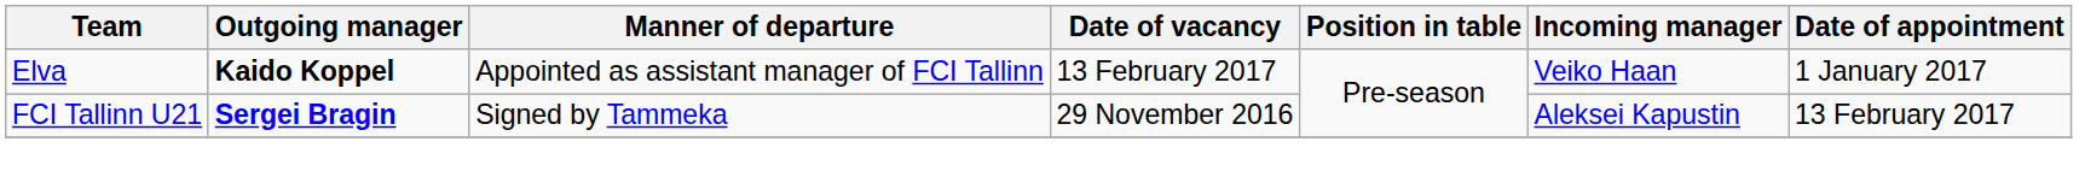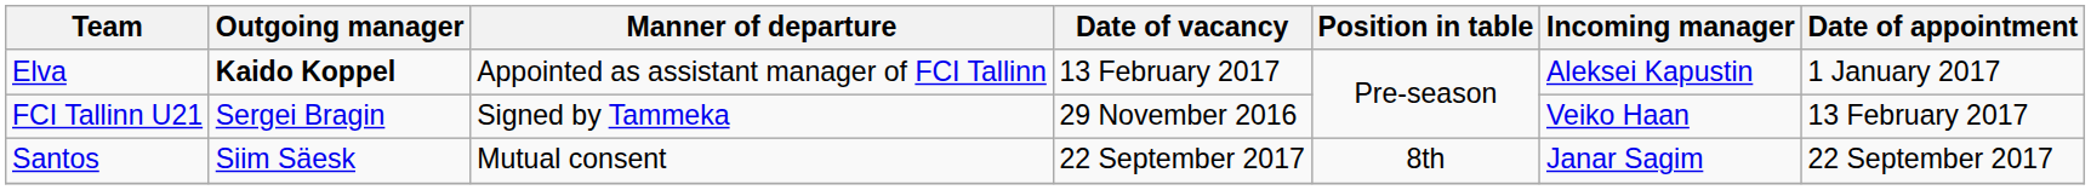Elva | Incoming manager: Veiko Haan -> Aleksei Kapustin
FCI Tallinn U21 | Outgoing manager: bold -> normal
FCI Tallinn U21 | Incoming manager: Aleksei Kapustin -> Veiko Haan
+ row: Santos | Siim Säesk | Mutual consent | 22 September 2017 | 8th | Janar Sagim | 22 September 2017
